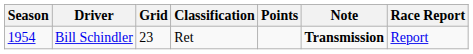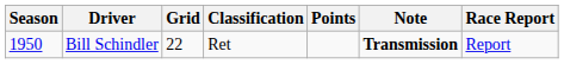Bill Schindler | Season: 1954 -> 1950
Bill Schindler | Grid: 23 -> 22
